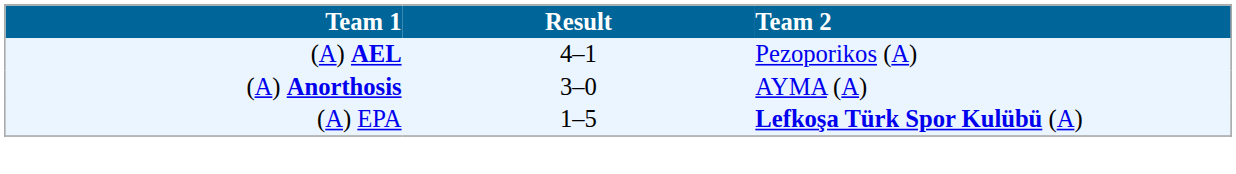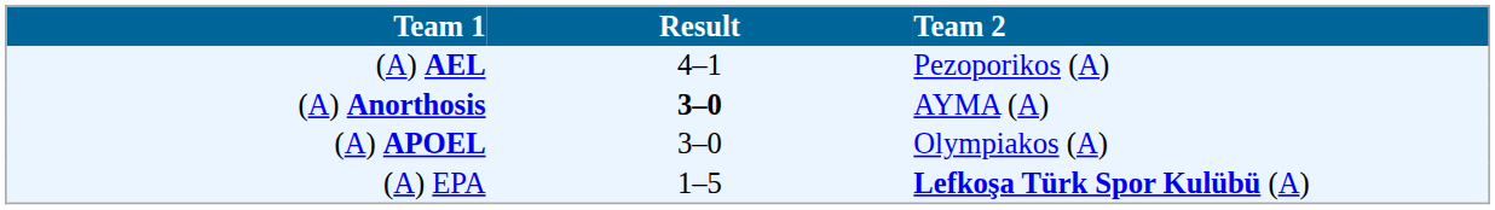(A) Anorthosis | Result: normal -> bold
+ row: (A) APOEL | 3–0 | Olympiakos (A)
